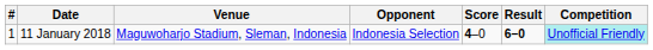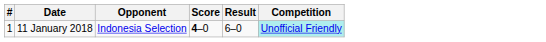- column: Venue | Maguwoharjo Stadium, Sleman, Indonesia
11 January 2018 | Result: bold -> normal
